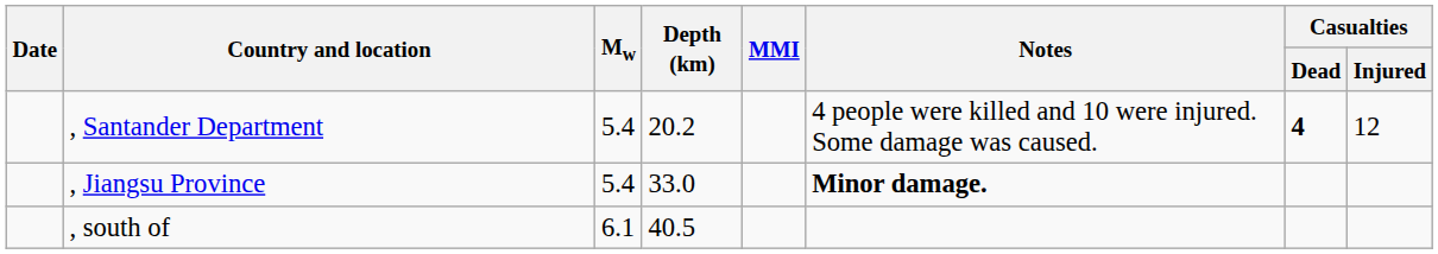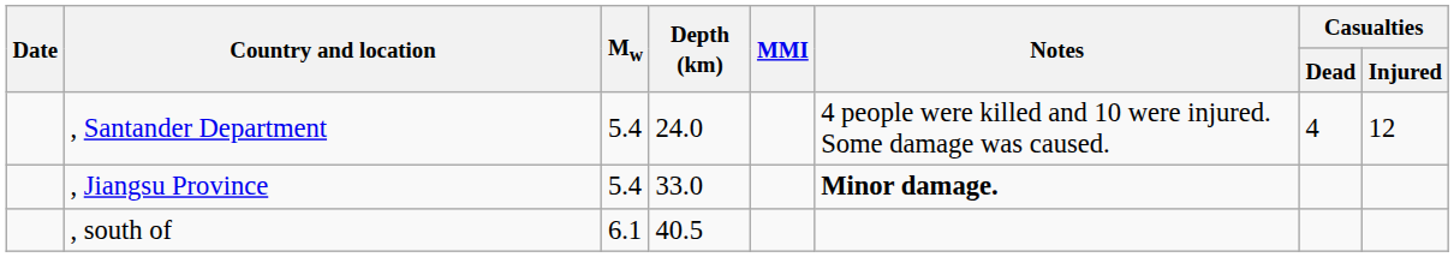, Santander Department | Depth (km): 20.2 -> 24.0
, Santander Department | Casualties / Dead: bold -> normal
